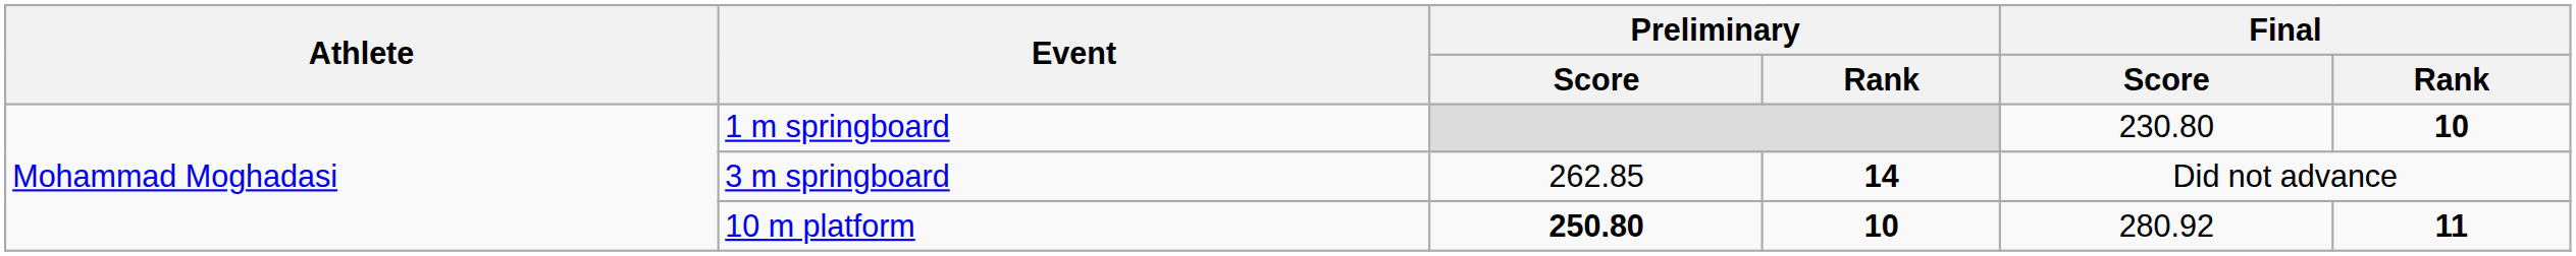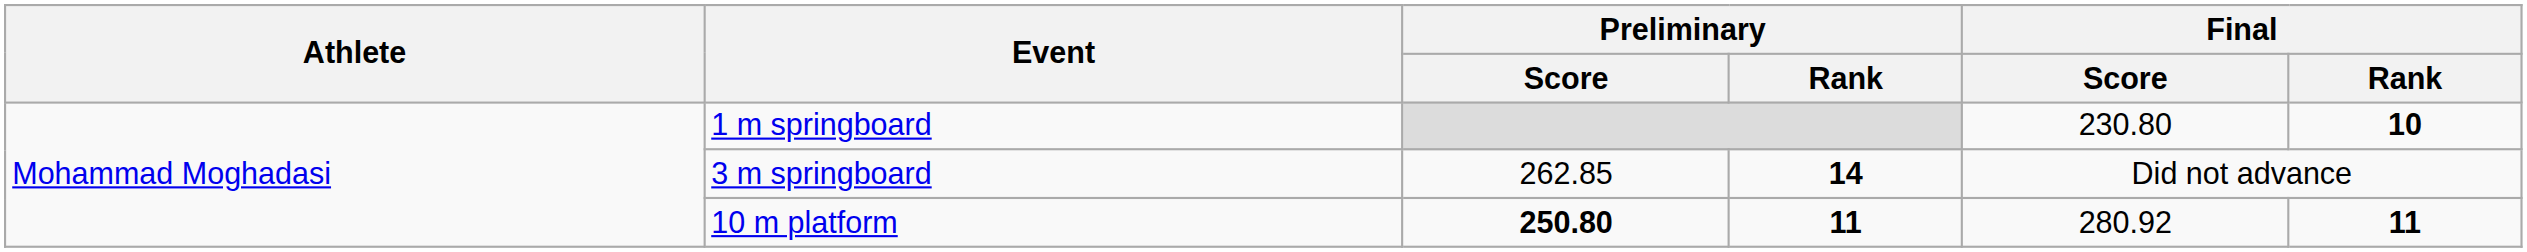10 m platform | Preliminary / Rank: 10 -> 11
